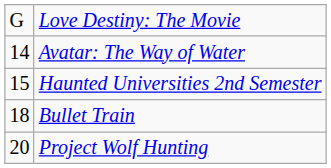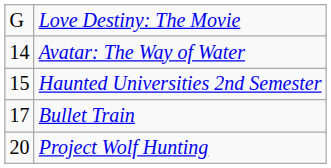Bullet Train | column 1: 18 -> 17
